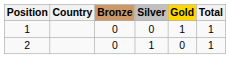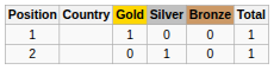columns swapped: Gold <-> Bronze
